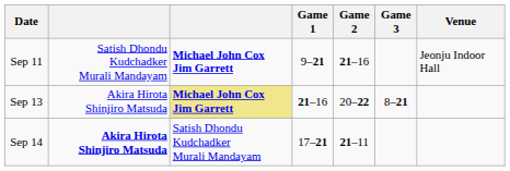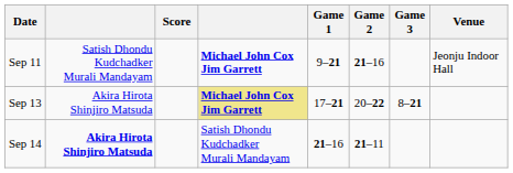+ column: Score
Sep 13 | Game 1: 21–16 -> 17–21
Sep 14 | Game 1: 17–21 -> 21–16
